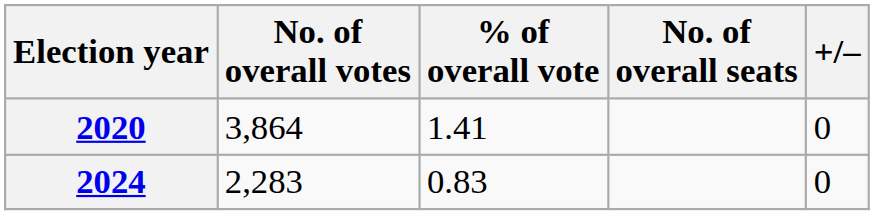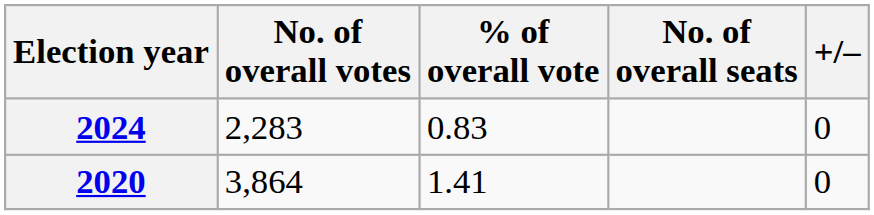rows swapped: 2020 <-> 2024
